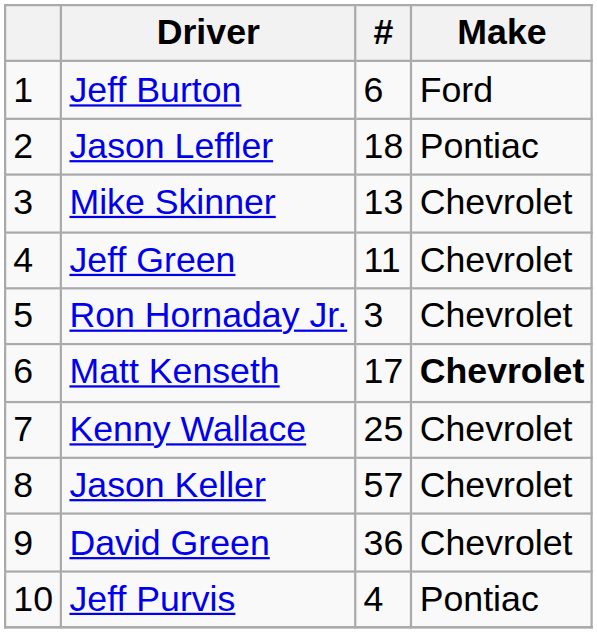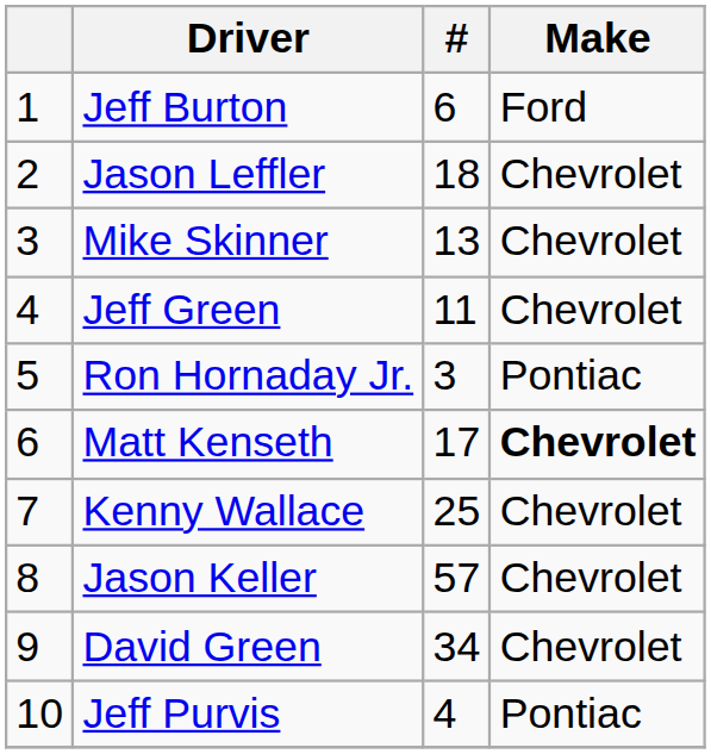Jason Leffler | Make: Pontiac -> Chevrolet
Ron Hornaday Jr. | Make: Chevrolet -> Pontiac
David Green | #: 36 -> 34
